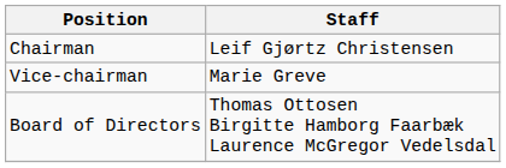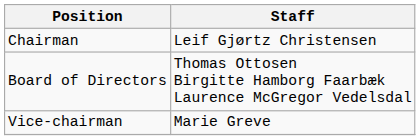rows swapped: Vice-chairman <-> Board of Directors
